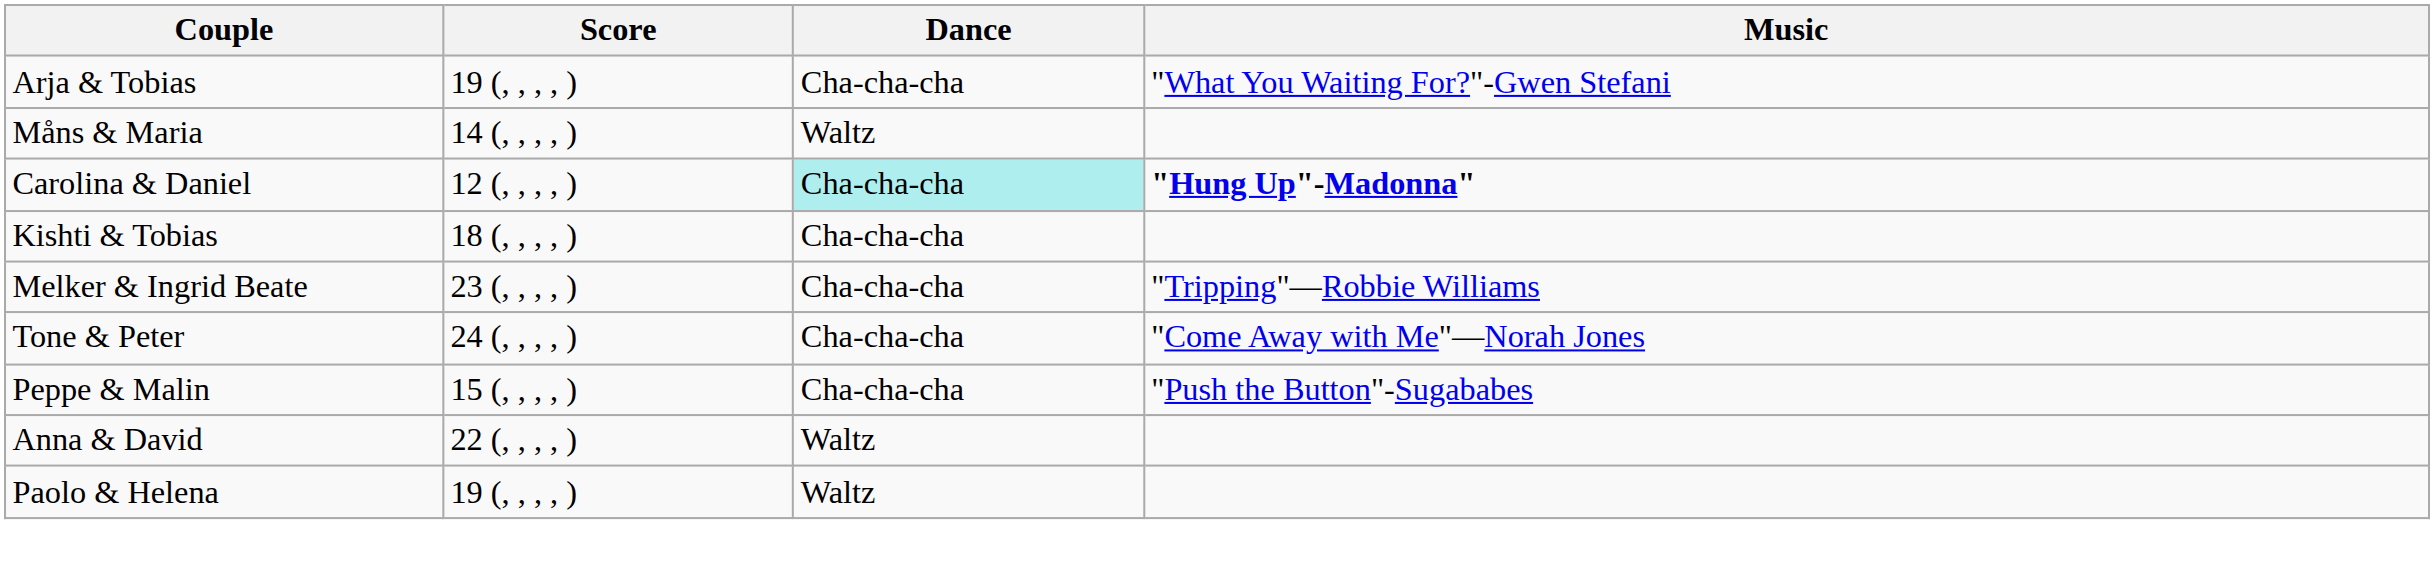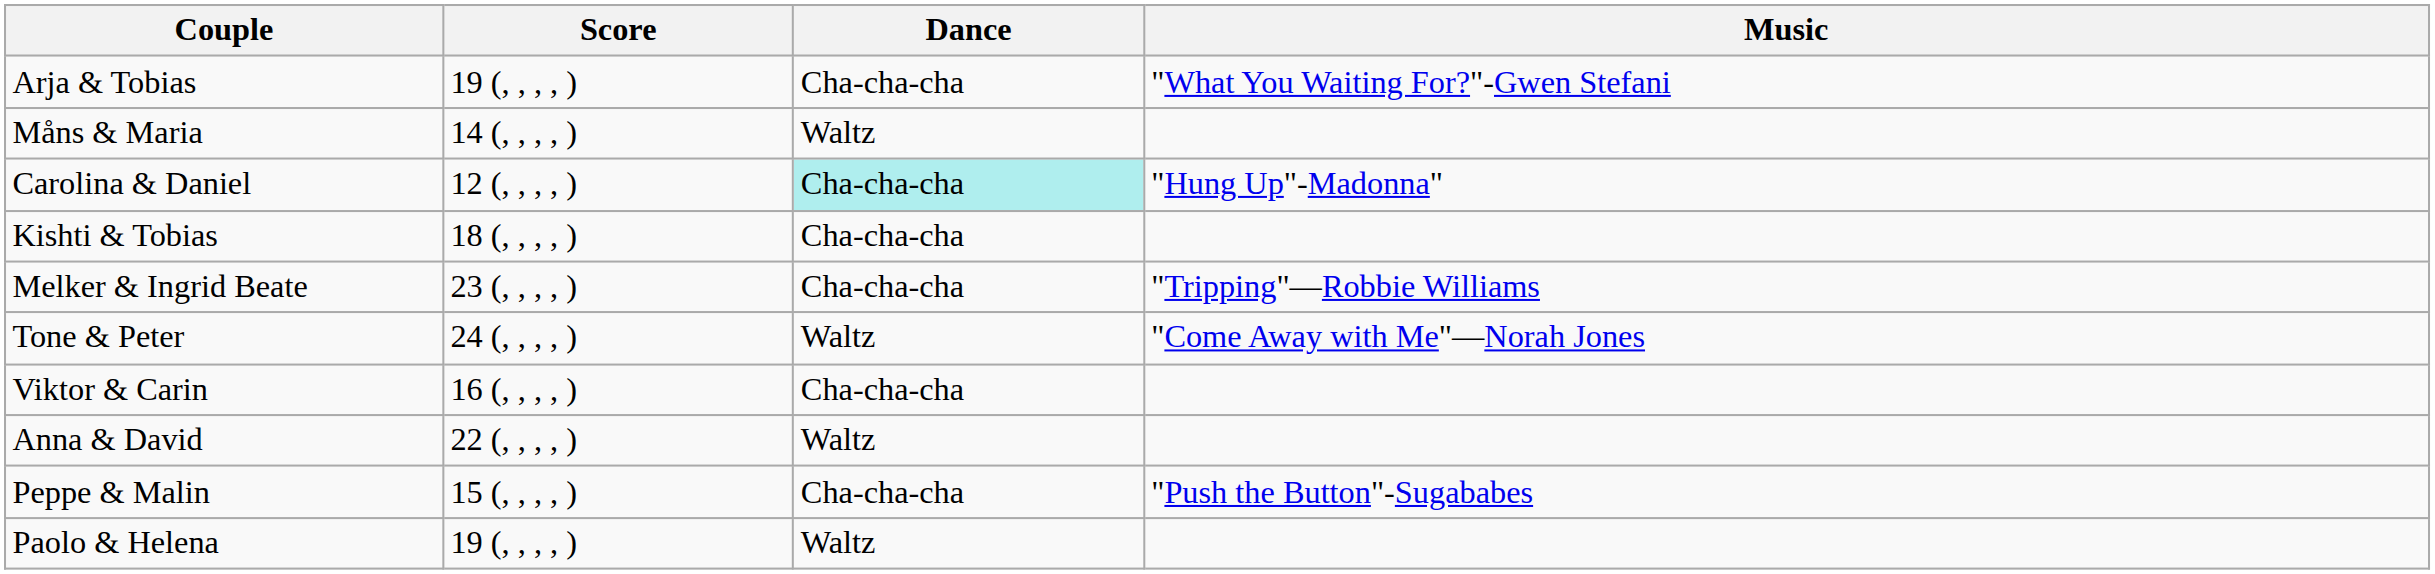Carolina & Daniel | Music: bold -> normal
Tone & Peter | Dance: Cha-cha-cha -> Waltz
+ row: Viktor & Carin | 16 (, , , , ) | Cha-cha-cha
rows swapped: Anna & David <-> Peppe & Malin
